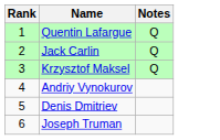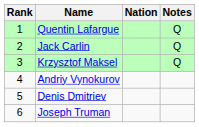+ column: Nation
